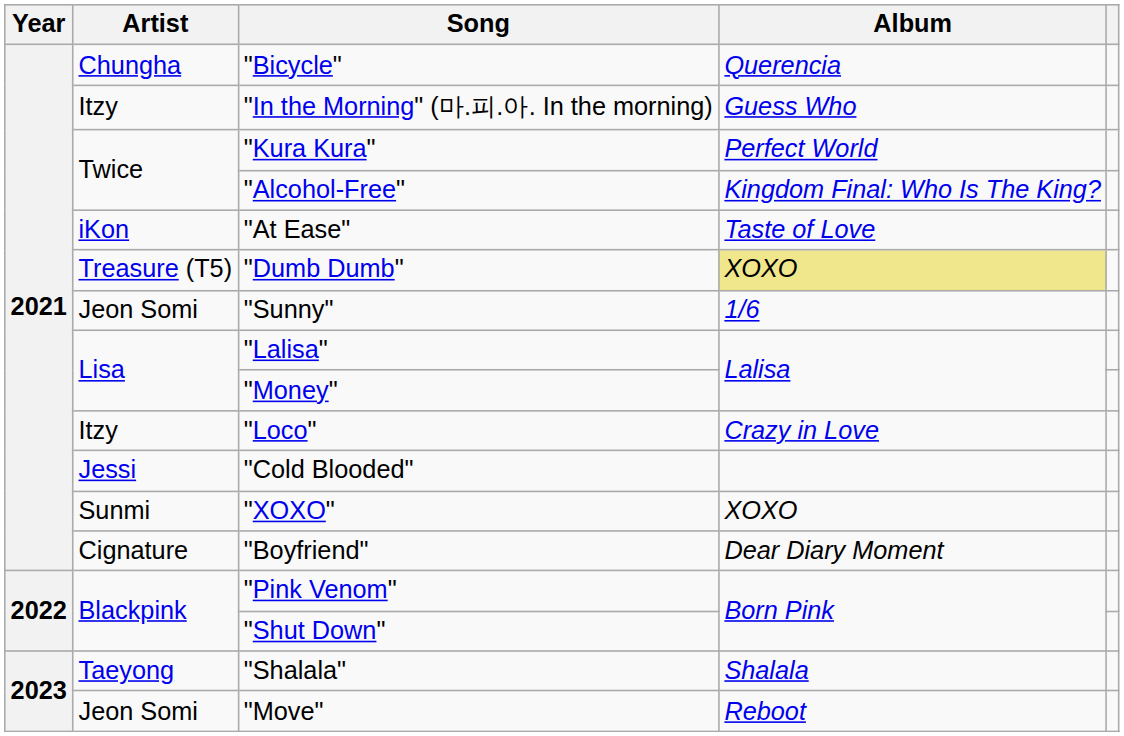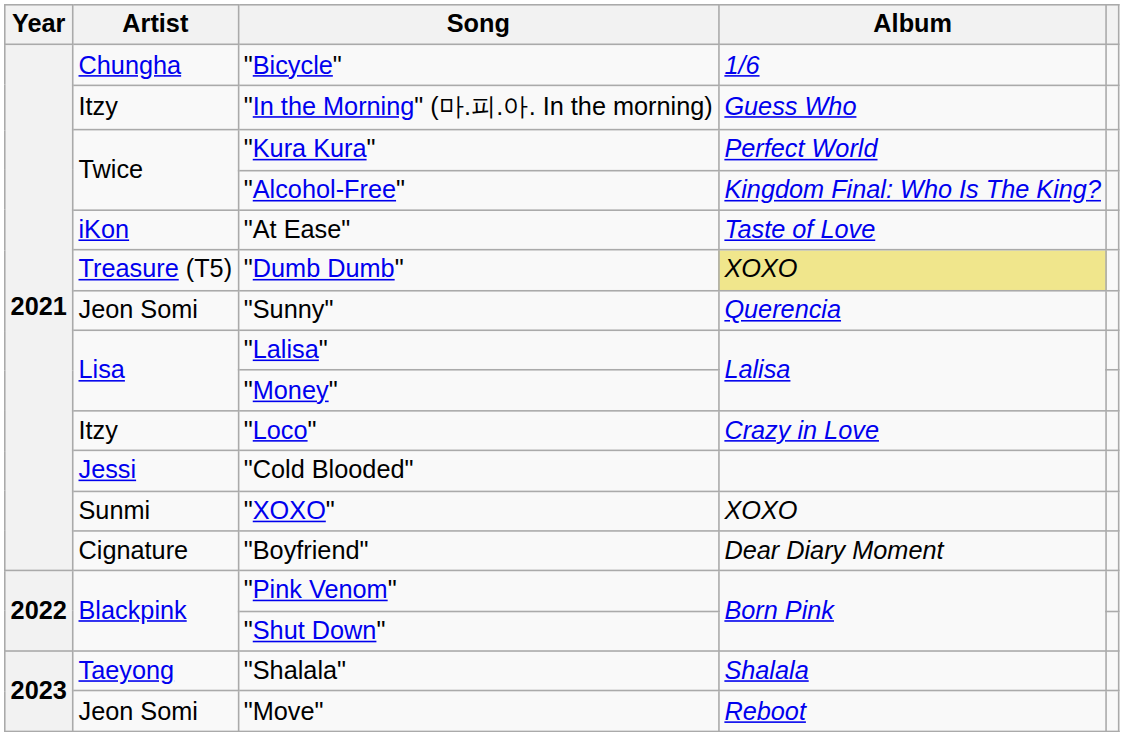"Bicycle" | Album: Querencia -> 1/6
"Sunny" | Album: 1/6 -> Querencia
